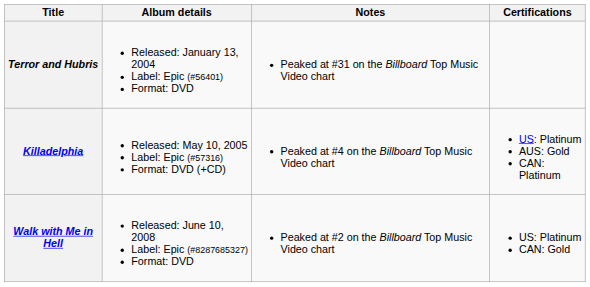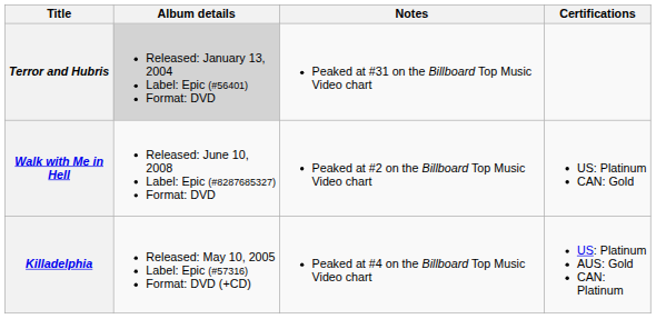Terror and Hubris | Album details: no background -> lightgrey background
rows swapped: Killadelphia <-> Walk with Me in Hell
